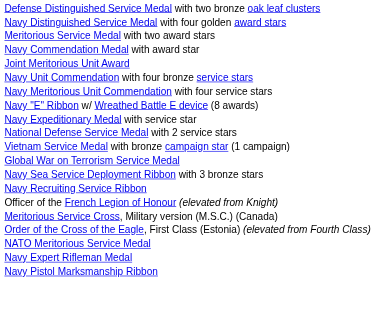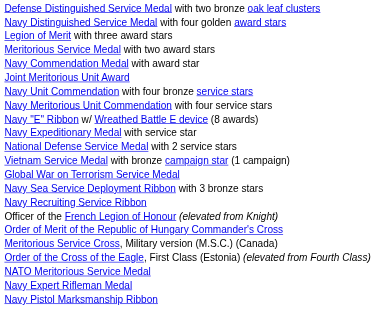+ row: Legion of Merit with three award stars
+ row: Order of Merit of the Republic of Hungary Commander's Cross
